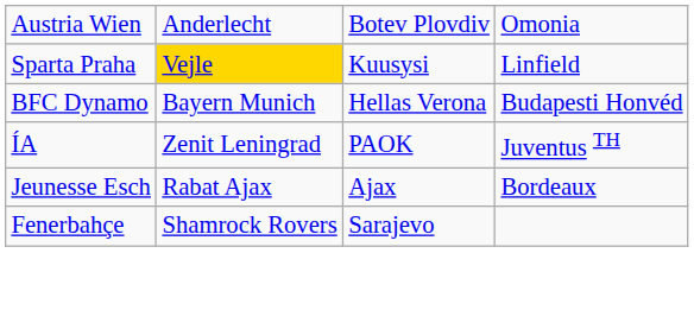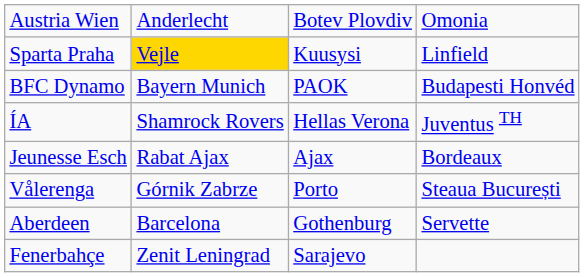BFC Dynamo | column 3: Hellas Verona -> PAOK
ÍA | column 2: Zenit Leningrad -> Shamrock Rovers
ÍA | column 3: PAOK -> Hellas Verona
+ row: Vålerenga | Górnik Zabrze | Porto | Steaua București
+ row: Aberdeen | Barcelona | Gothenburg | Servette
Fenerbahçe | column 2: Shamrock Rovers -> Zenit Leningrad
